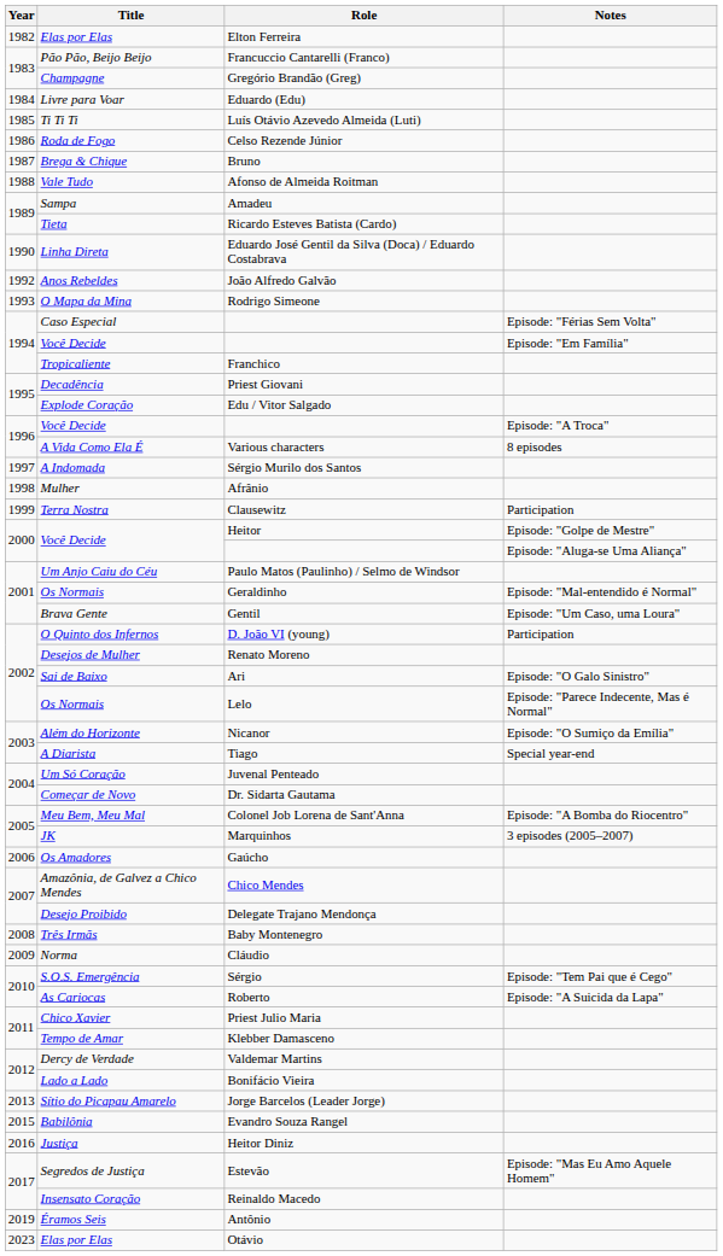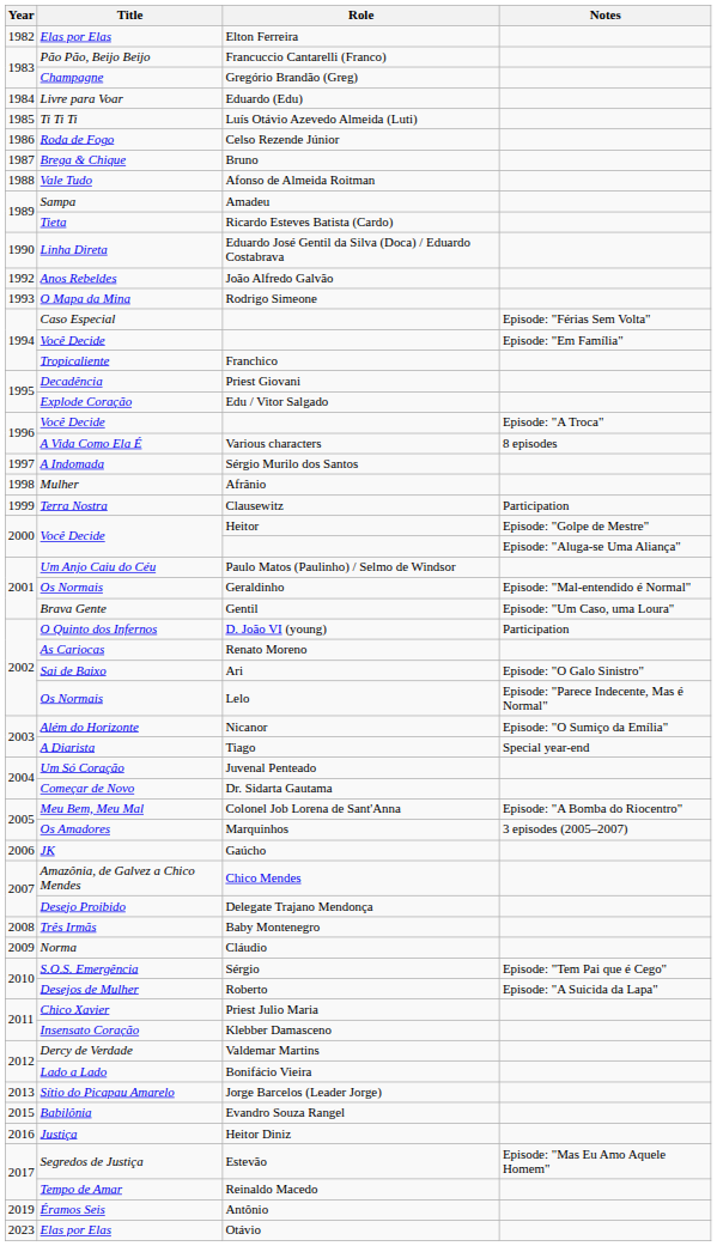Renato Moreno | Title: Desejos de Mulher -> As Cariocas
Marquinhos | Title: JK -> Os Amadores
Gaúcho | Title: Os Amadores -> JK
Roberto | Title: As Cariocas -> Desejos de Mulher
Klebber Damasceno | Title: Tempo de Amar -> Insensato Coração
Reinaldo Macedo | Title: Insensato Coração -> Tempo de Amar
